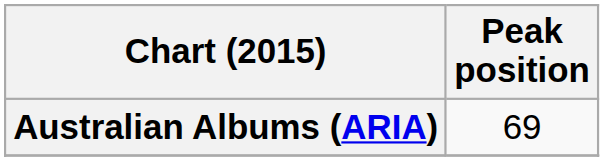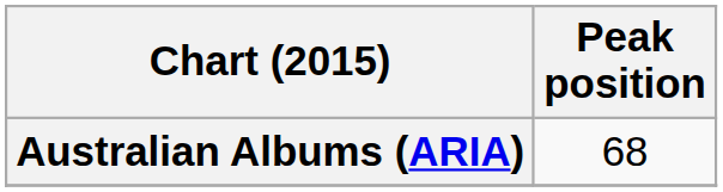Australian Albums (ARIA) | Peak position: 69 -> 68
